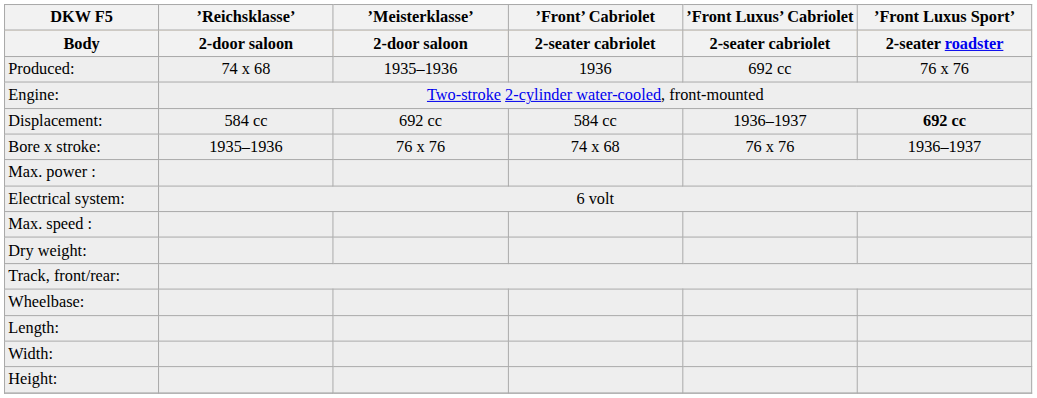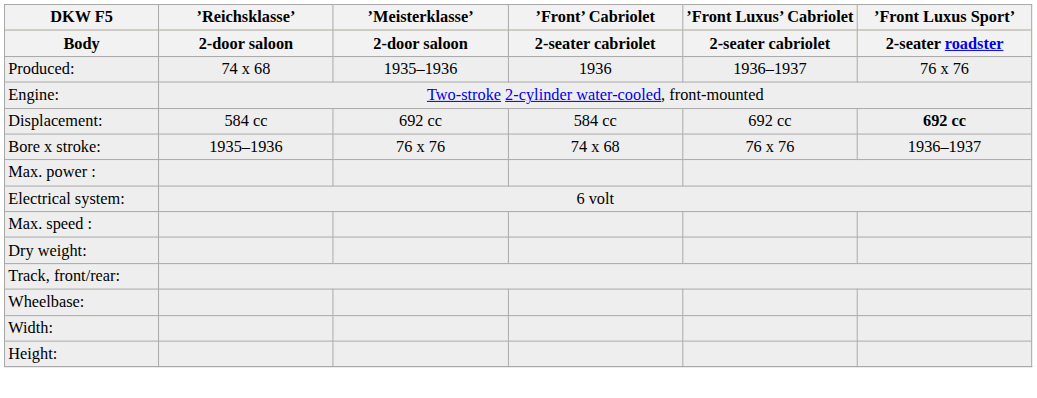Produced: | ’Front Luxus’ Cabriolet / 2-seater cabriolet: 692 cc -> 1936–1937
Displacement: | ’Front Luxus’ Cabriolet / 2-seater cabriolet: 1936–1937 -> 692 cc
- row: Length:
